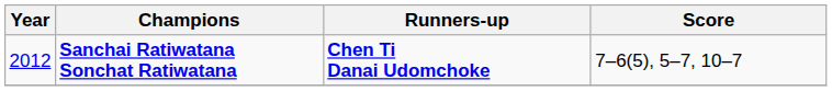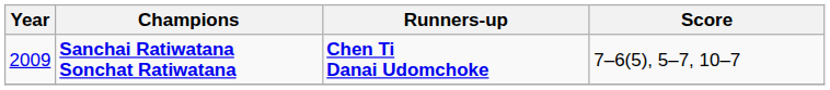Sanchai Ratiwatana Sonchat Ratiwatana | Year: 2012 -> 2009
